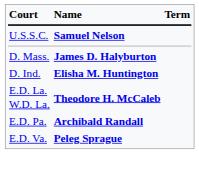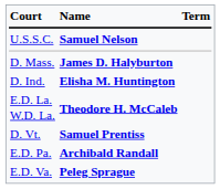+ row: D. Vt. | Samuel Prentiss
